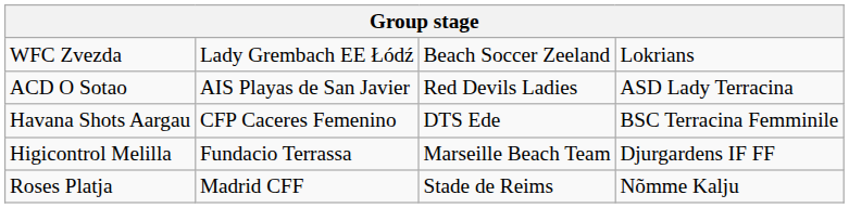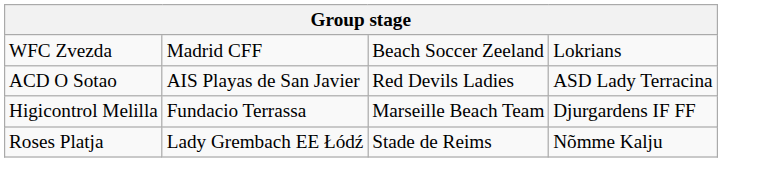WFC Zvezda | column 2: Lady Grembach EE Łódź -> Madrid CFF
- row: Havana Shots Aargau | CFP Caceres Femenino | DTS Ede | BSC Terracina Femminile
Roses Platja | column 2: Madrid CFF -> Lady Grembach EE Łódź
